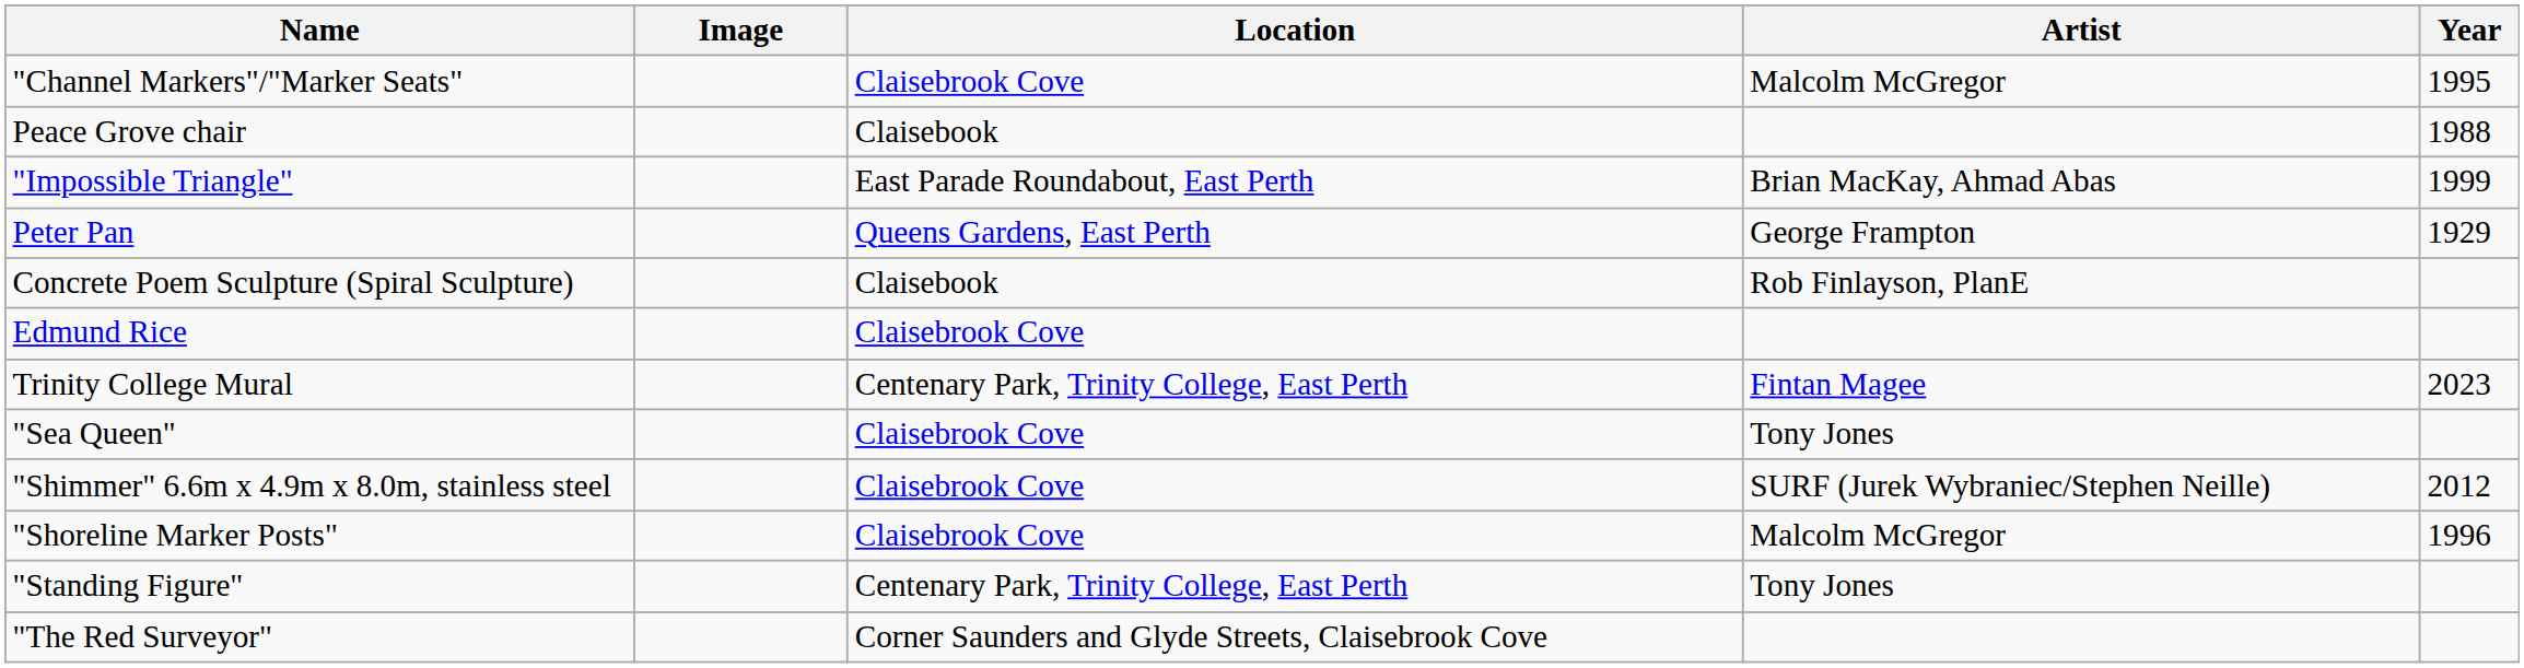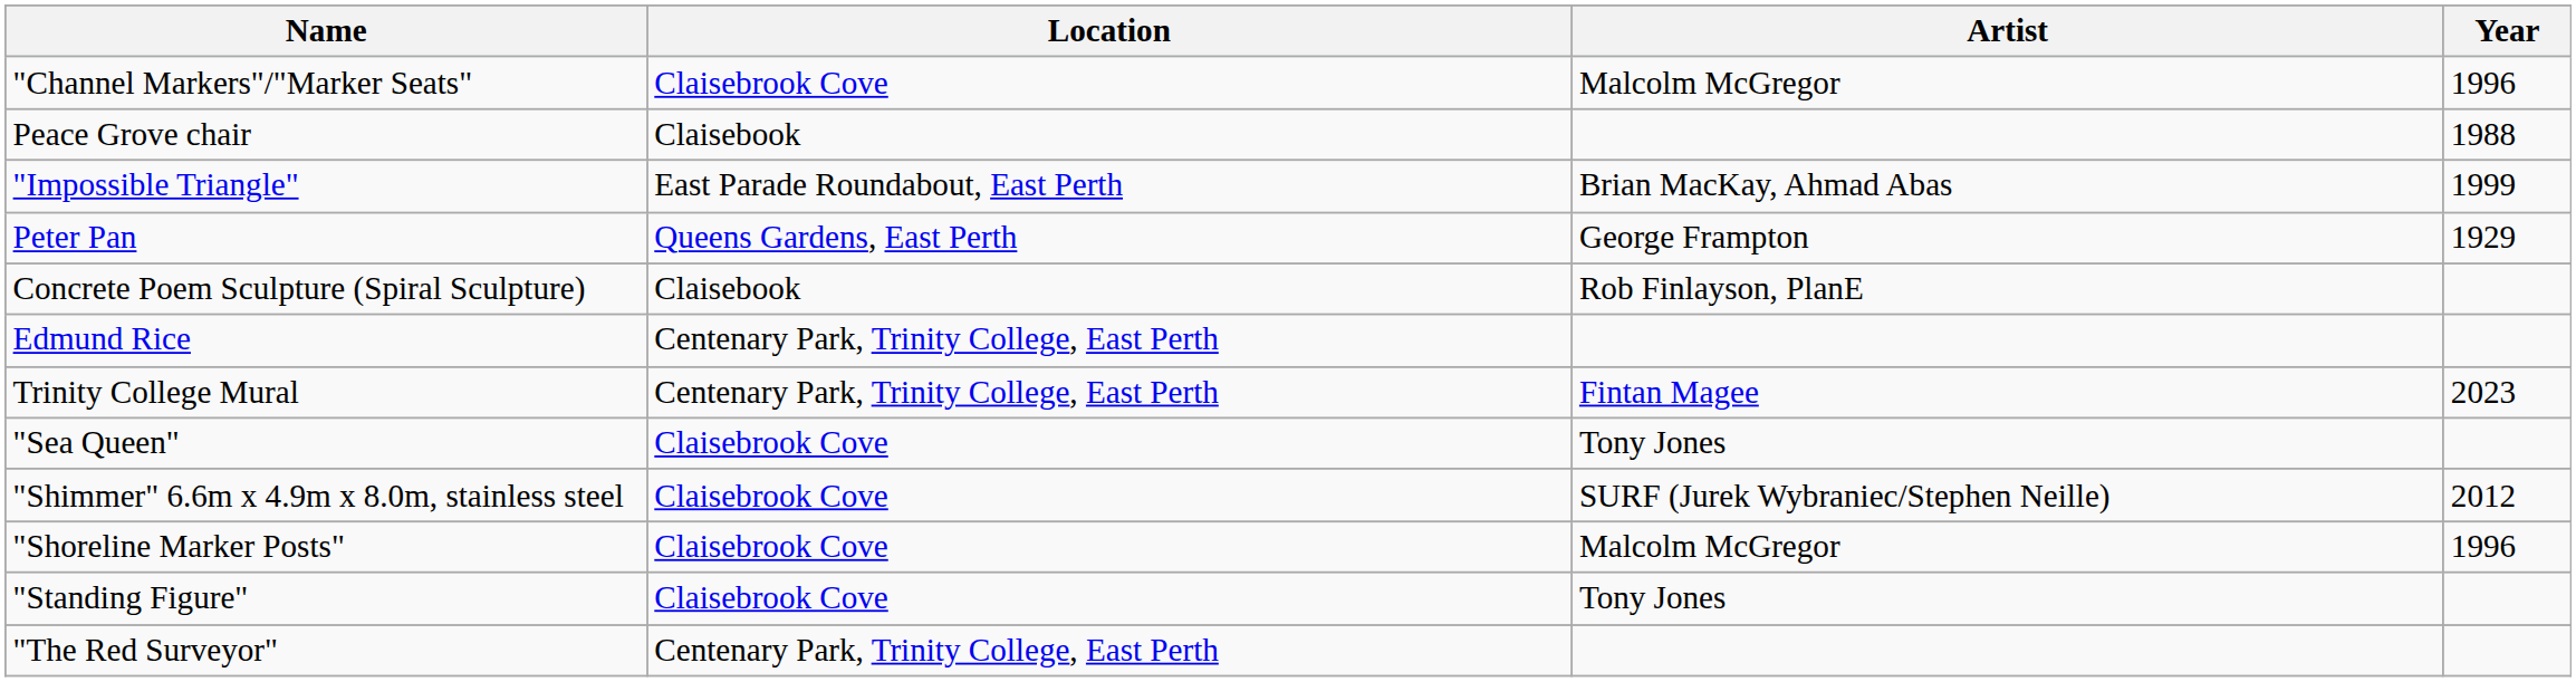- column: Image
"Channel Markers"/"Marker Seats" | Year: 1995 -> 1996
Edmund Rice | Location: Claisebrook Cove -> Centenary Park, Trinity College, East Perth
"Standing Figure" | Location: Centenary Park, Trinity College, East Perth -> Claisebrook Cove
"The Red Surveyor" | Location: Corner Saunders and Glyde Streets, Claisebrook Cove -> Centenary Park, Trinity College, East Perth
